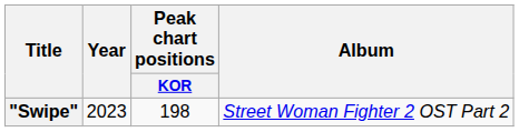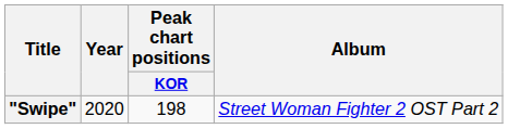"Swipe" | Year: 2023 -> 2020
